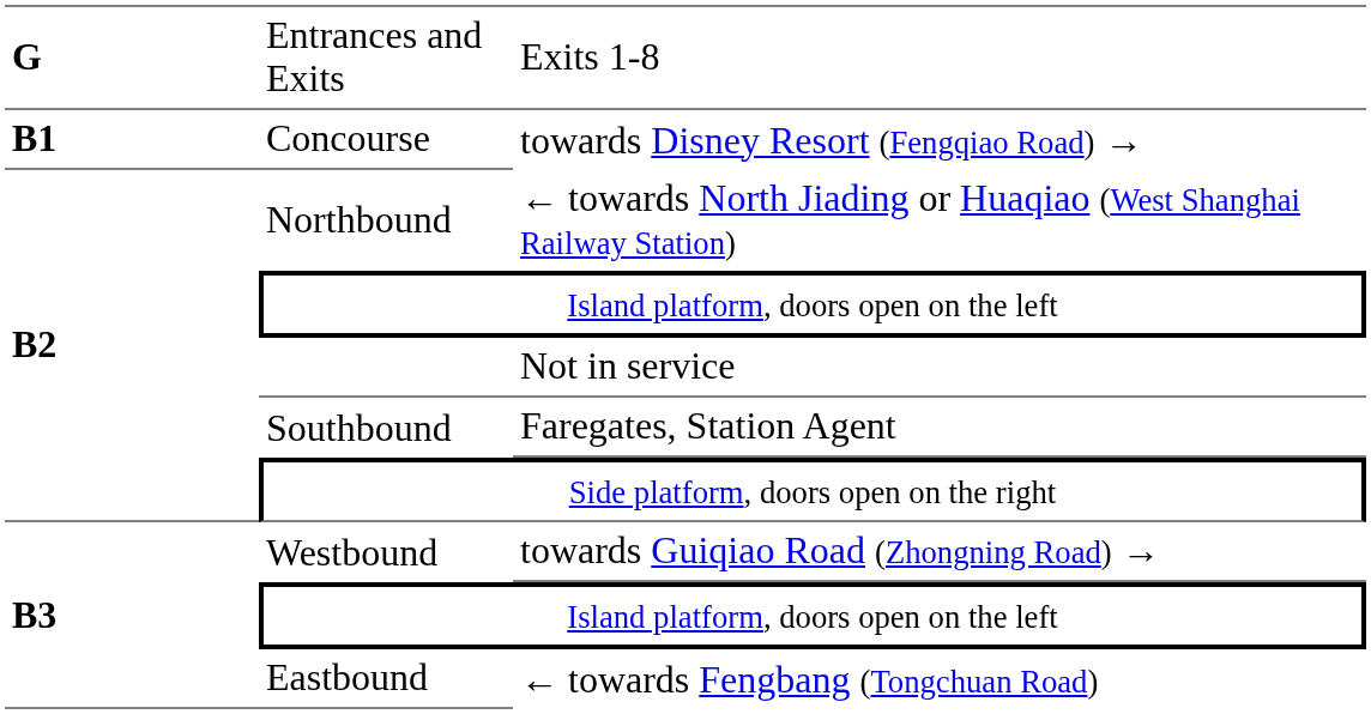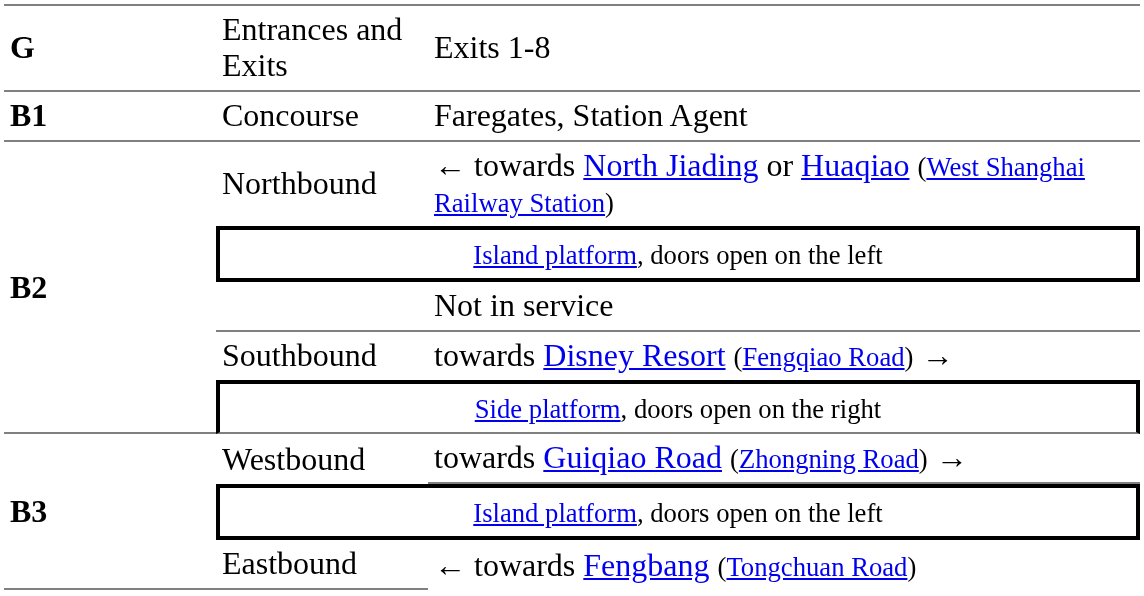Concourse | column 3: towards Disney Resort (Fengqiao Road) → -> Faregates, Station Agent
Southbound | column 3: Faregates, Station Agent -> towards Disney Resort (Fengqiao Road) →
